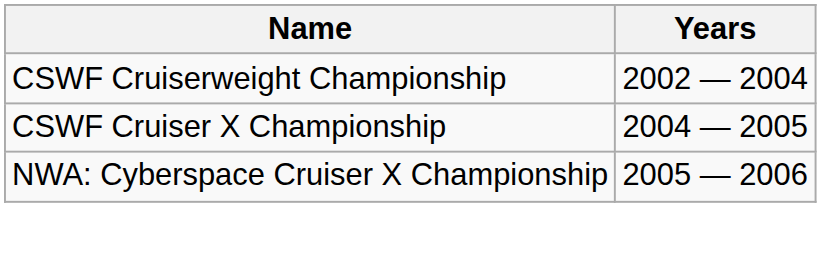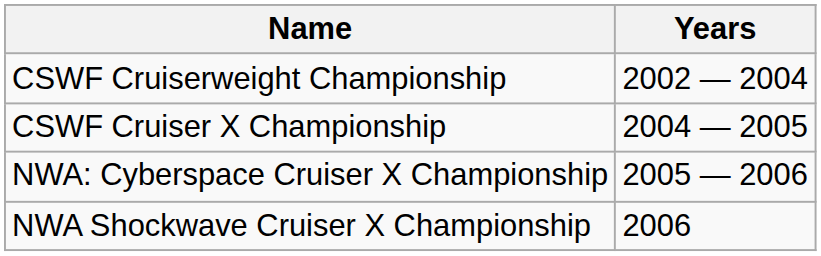+ row: NWA Shockwave Cruiser X Championship | 2006
